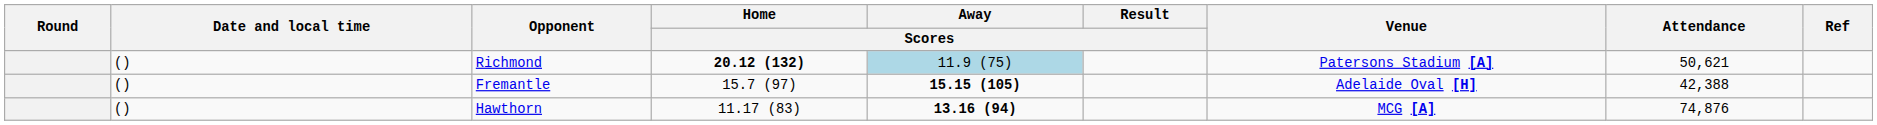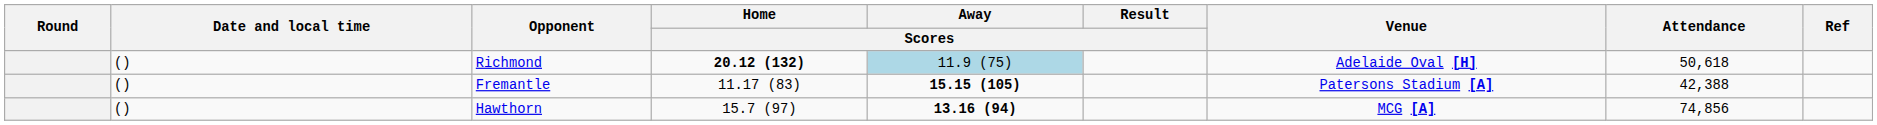Richmond | Venue: Patersons Stadium [A] -> Adelaide Oval [H]
Richmond | Attendance: 50,621 -> 50,618
Fremantle | Home / Scores: 15.7 (97) -> 11.17 (83)
Fremantle | Venue: Adelaide Oval [H] -> Patersons Stadium [A]
Hawthorn | Home / Scores: 11.17 (83) -> 15.7 (97)
Hawthorn | Attendance: 74,876 -> 74,856
